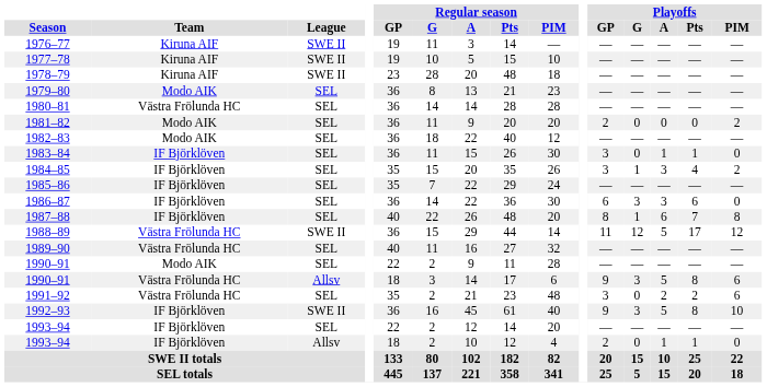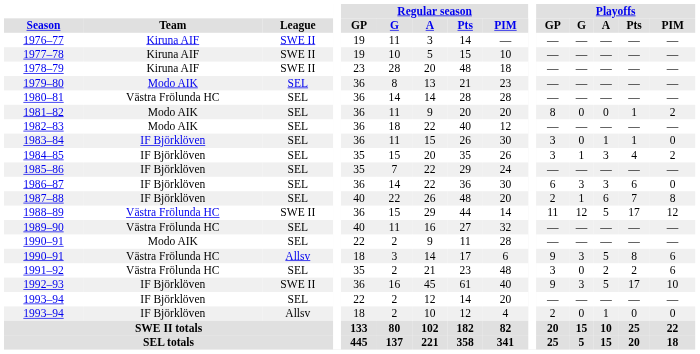1981–82 | Playoffs / GP: 2 -> 8
1981–82 | Playoffs / Pts: 0 -> 1
1987–88 | Playoffs / GP: 8 -> 2
1992–93 | Playoffs / Pts: 8 -> 17
1993–94 / Allsv | Playoffs / Pts: 1 -> 0
